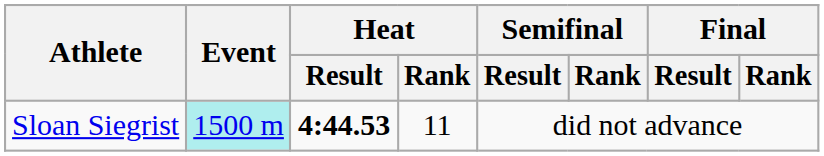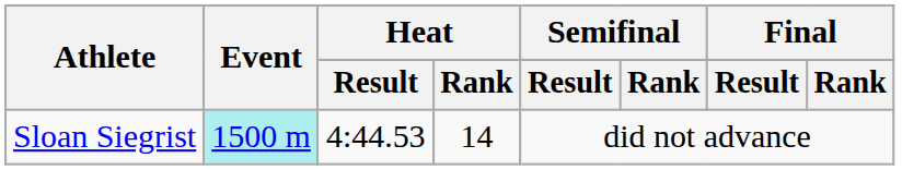Sloan Siegrist | Heat / Result: bold -> normal
Sloan Siegrist | Heat / Rank: 11 -> 14
